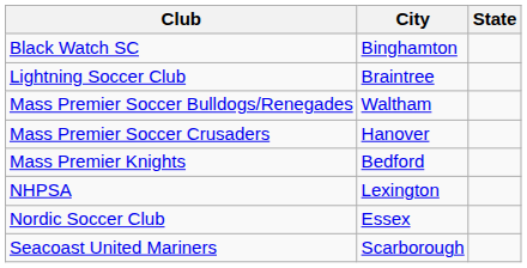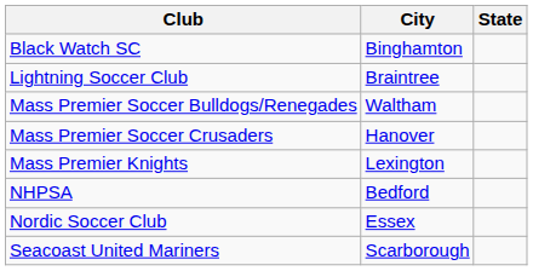Mass Premier Knights | City: Bedford -> Lexington
NHPSA | City: Lexington -> Bedford
